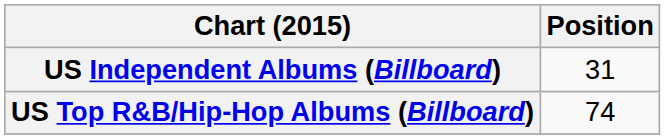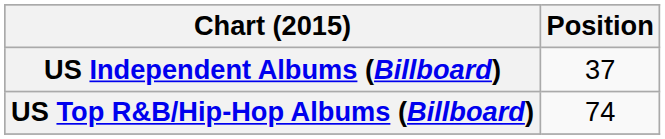US Independent Albums (Billboard) | Position: 31 -> 37
